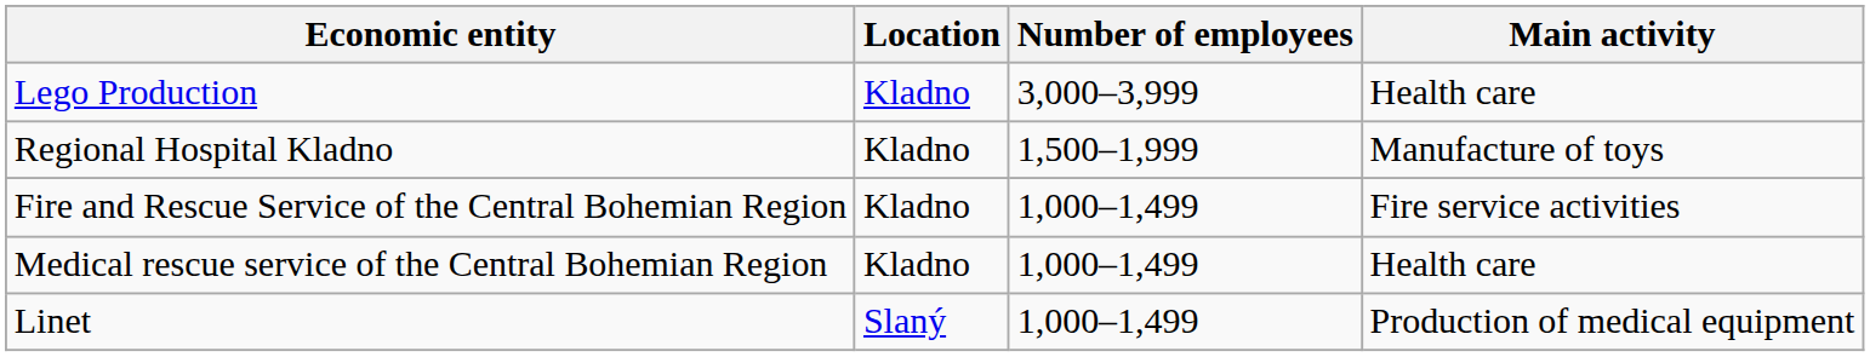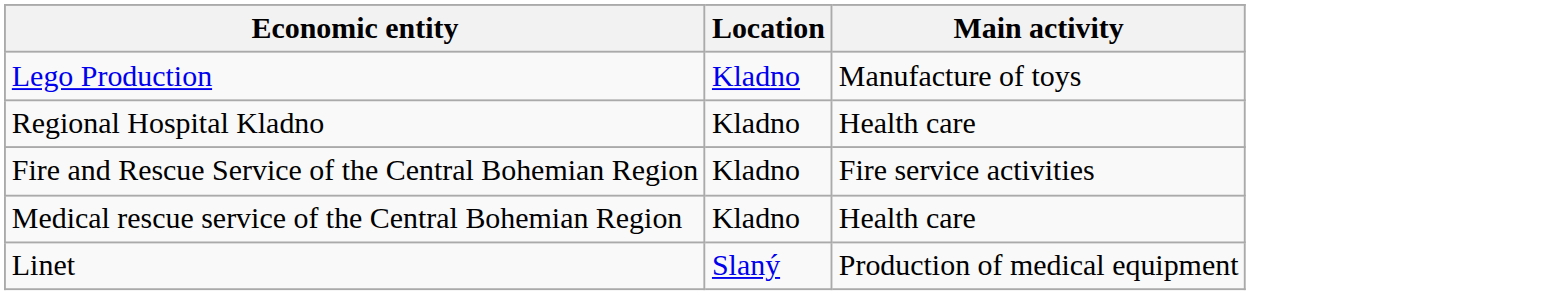- column: Number of employees | 3,000–3,999 | 1,500–1,999 | 1,000–1,499 | 1,000–1,499 | 1,000–1,499
Lego Production | Main activity: Health care -> Manufacture of toys
Regional Hospital Kladno | Main activity: Manufacture of toys -> Health care
